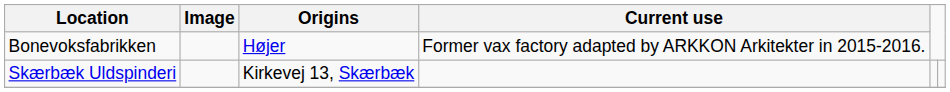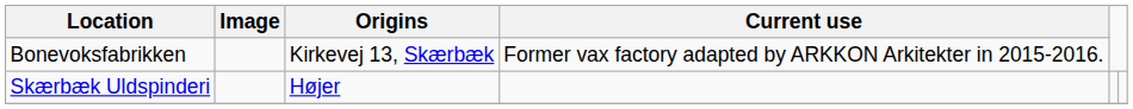Bonevoksfabrikken | Origins: Højer -> Kirkevej 13, Skærbæk
Skærbæk Uldspinderi | Origins: Kirkevej 13, Skærbæk -> Højer
